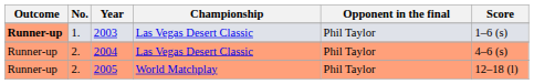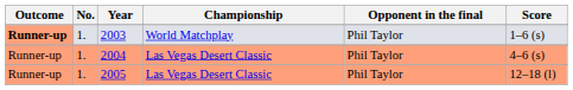2003 | Championship: Las Vegas Desert Classic -> World Matchplay
2004 | No.: 2. -> 1.
2005 | No.: 2. -> 1.
2005 | Championship: World Matchplay -> Las Vegas Desert Classic
